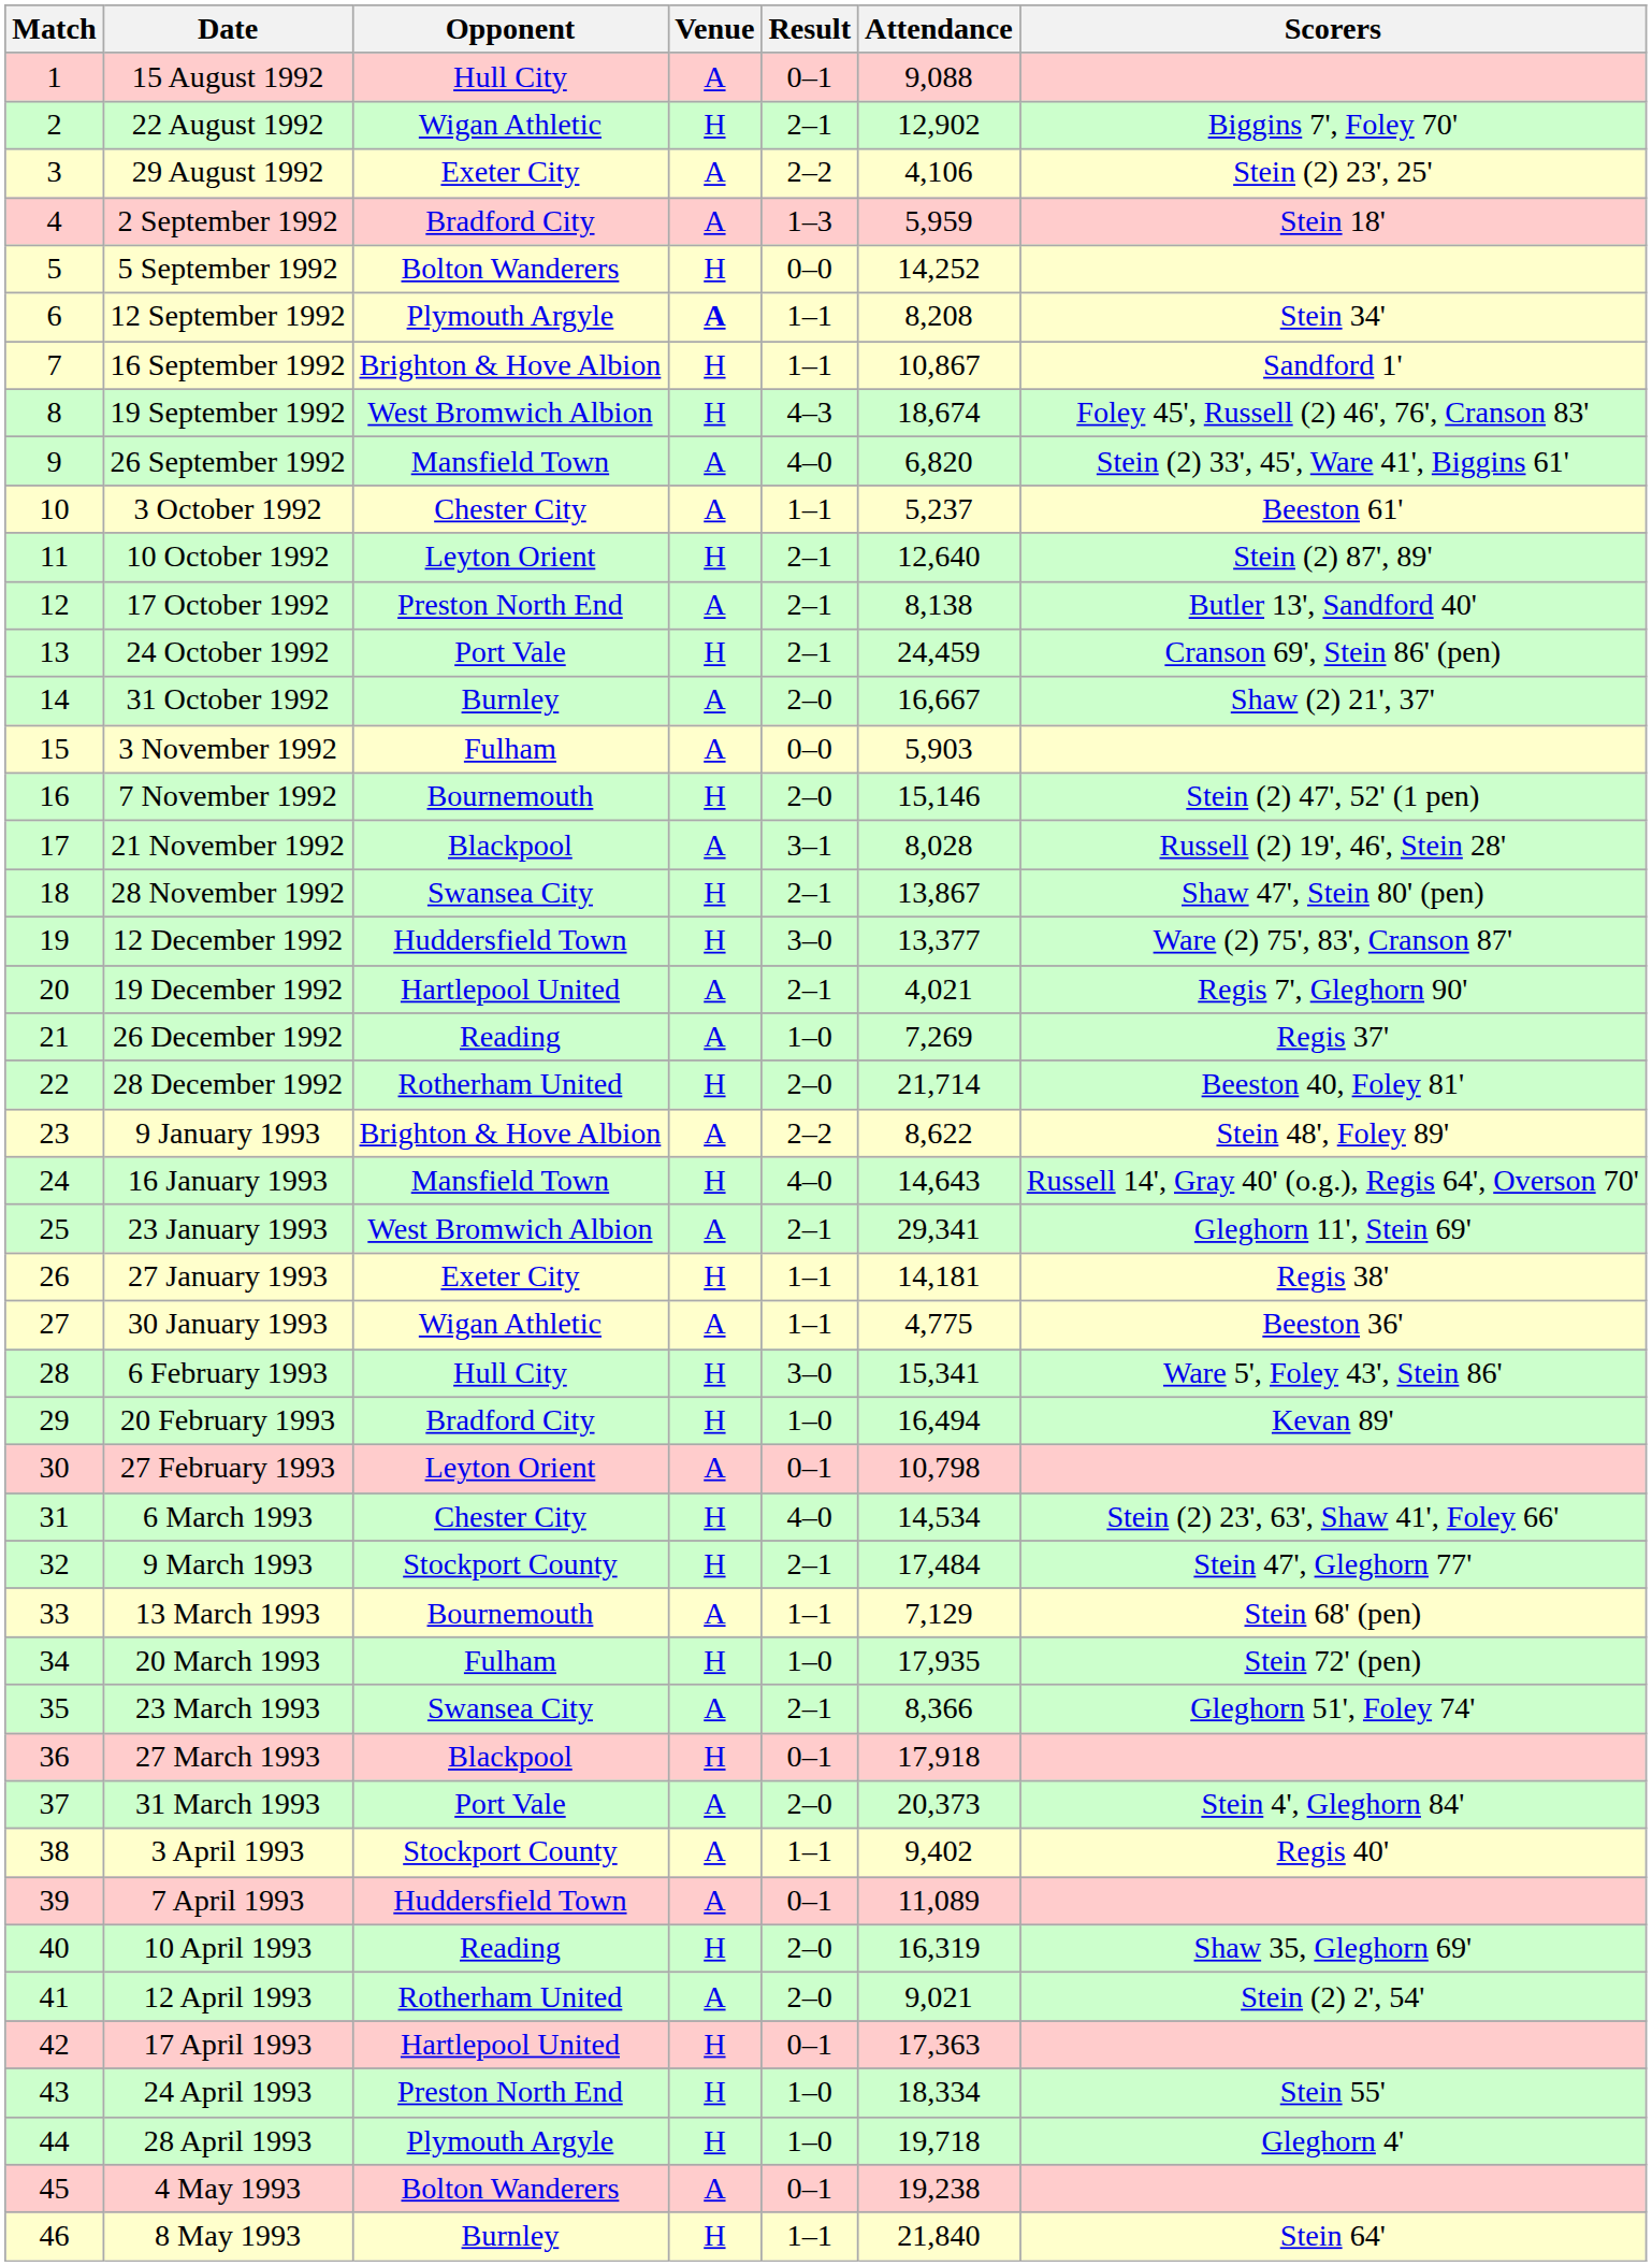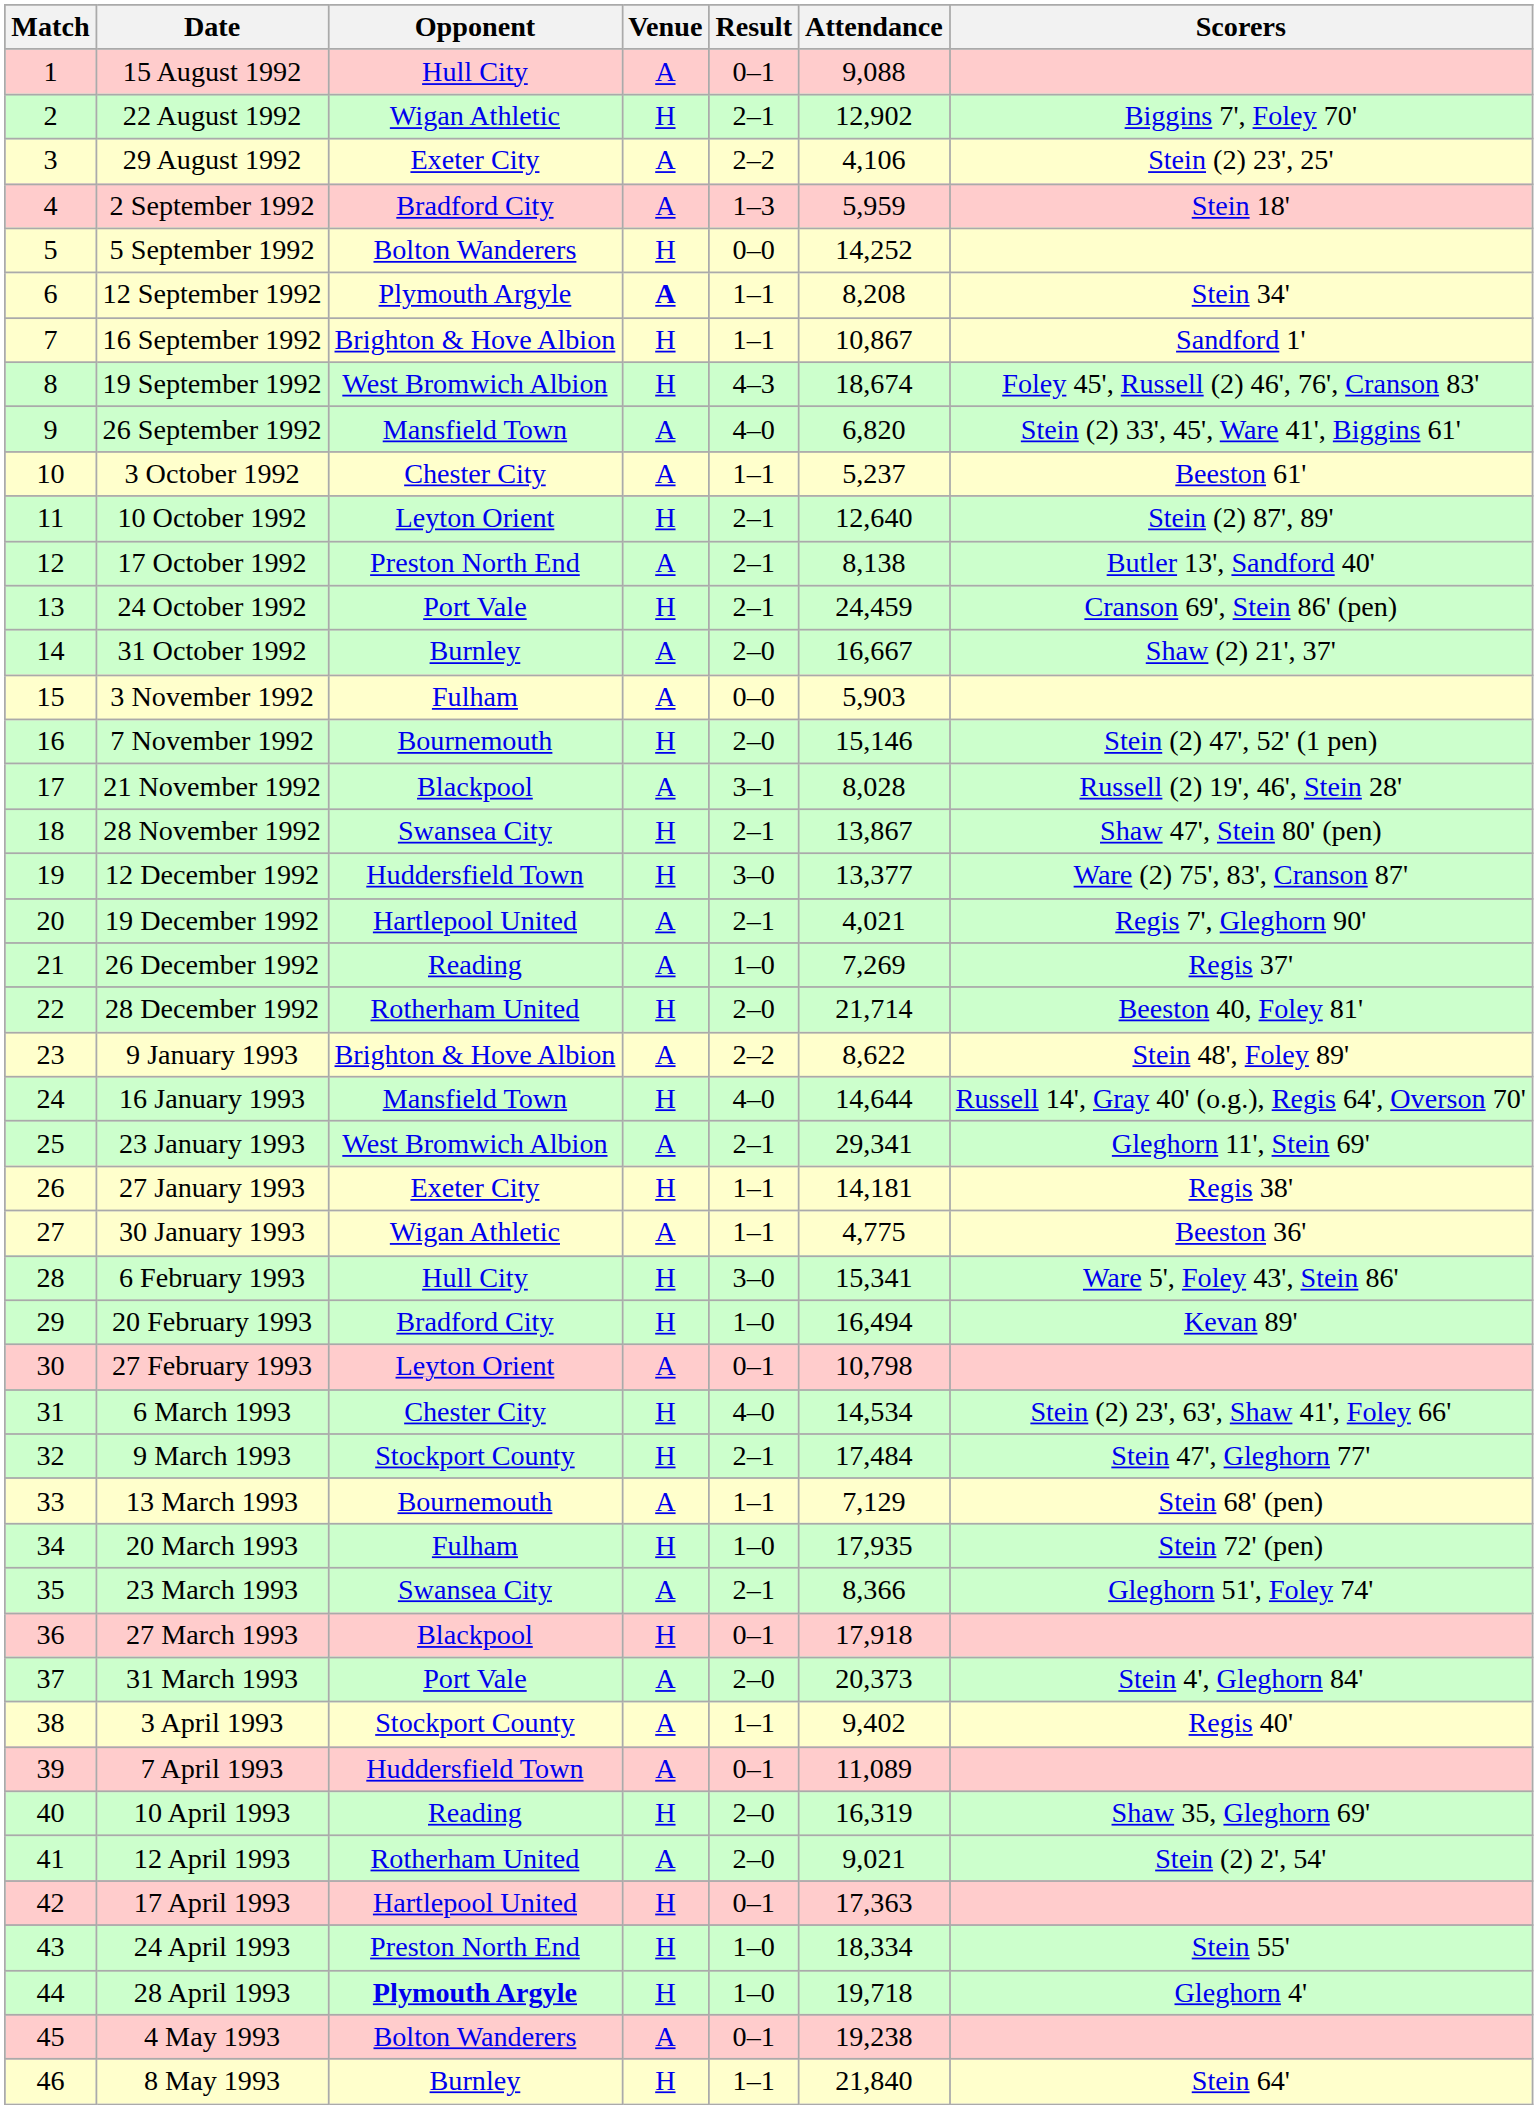16 January 1993 | Attendance: 14,643 -> 14,644
28 April 1993 | Opponent: normal -> bold
